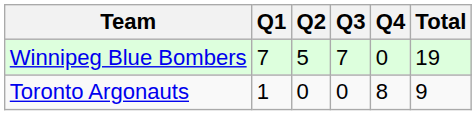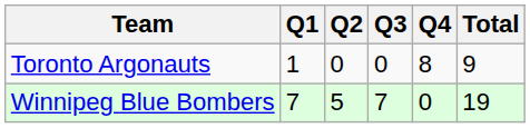rows swapped: Winnipeg Blue Bombers <-> Toronto Argonauts
